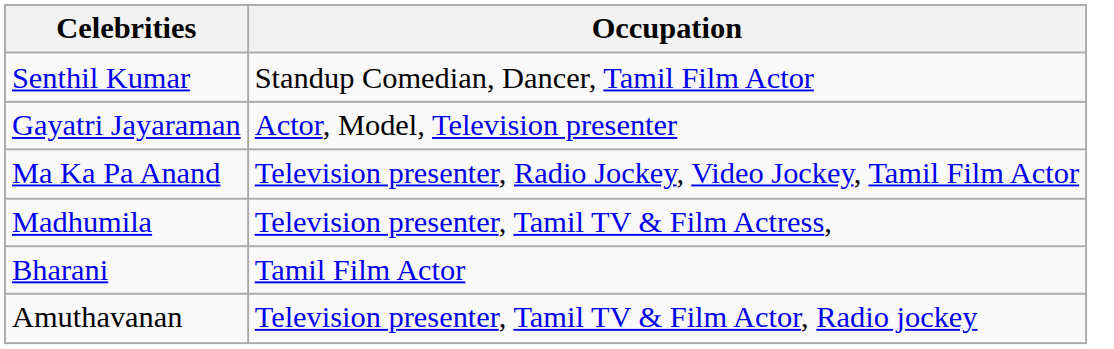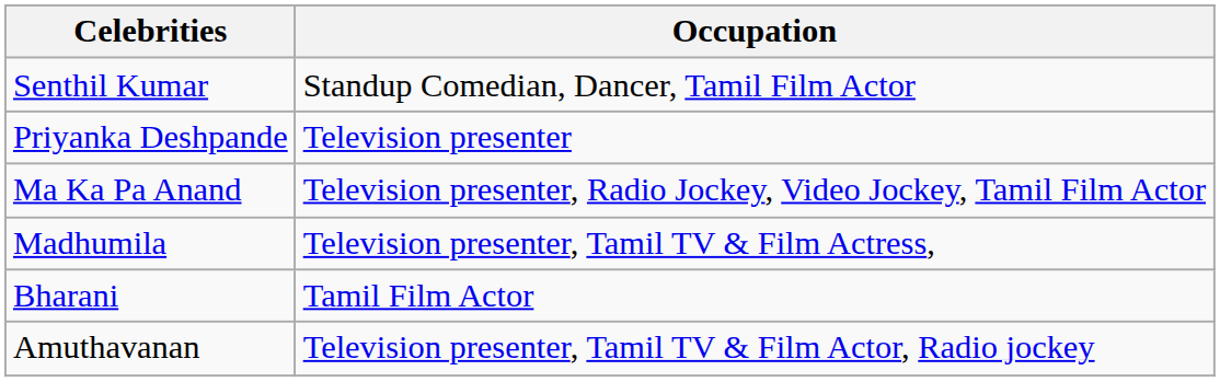- row: Gayatri Jayaraman | Actor, Model, Television presenter
+ row: Priyanka Deshpande | Television presenter
